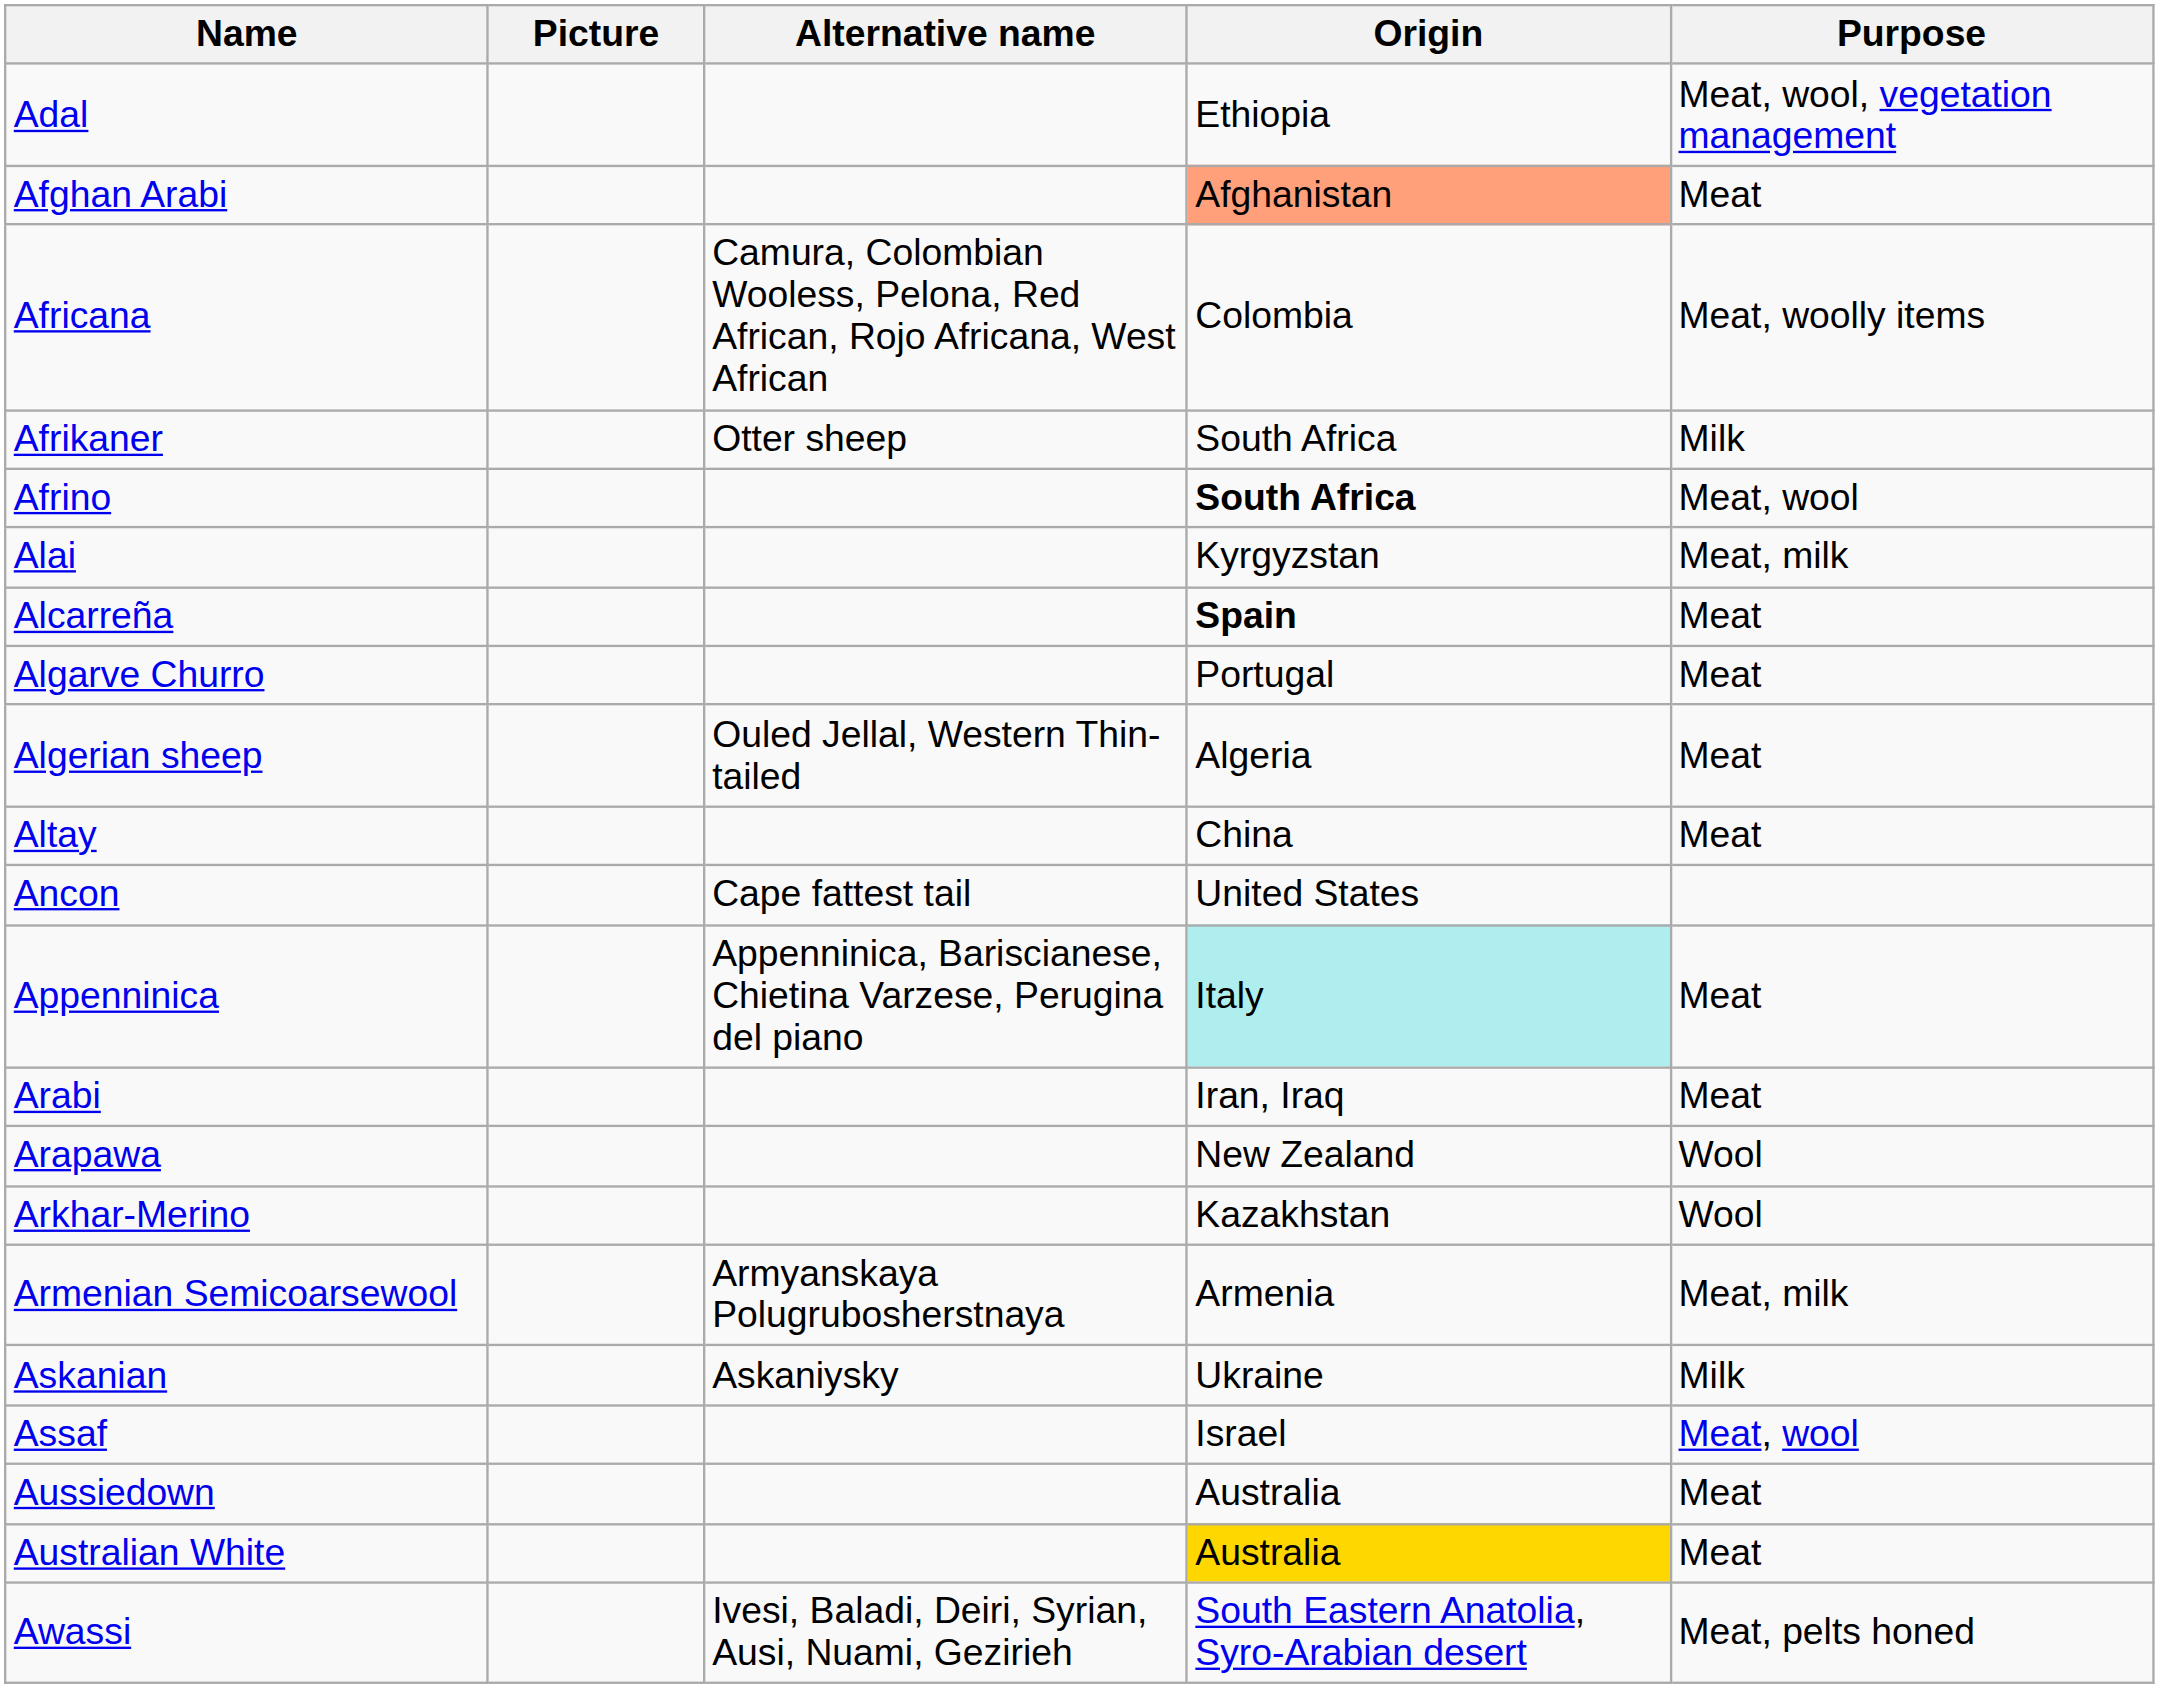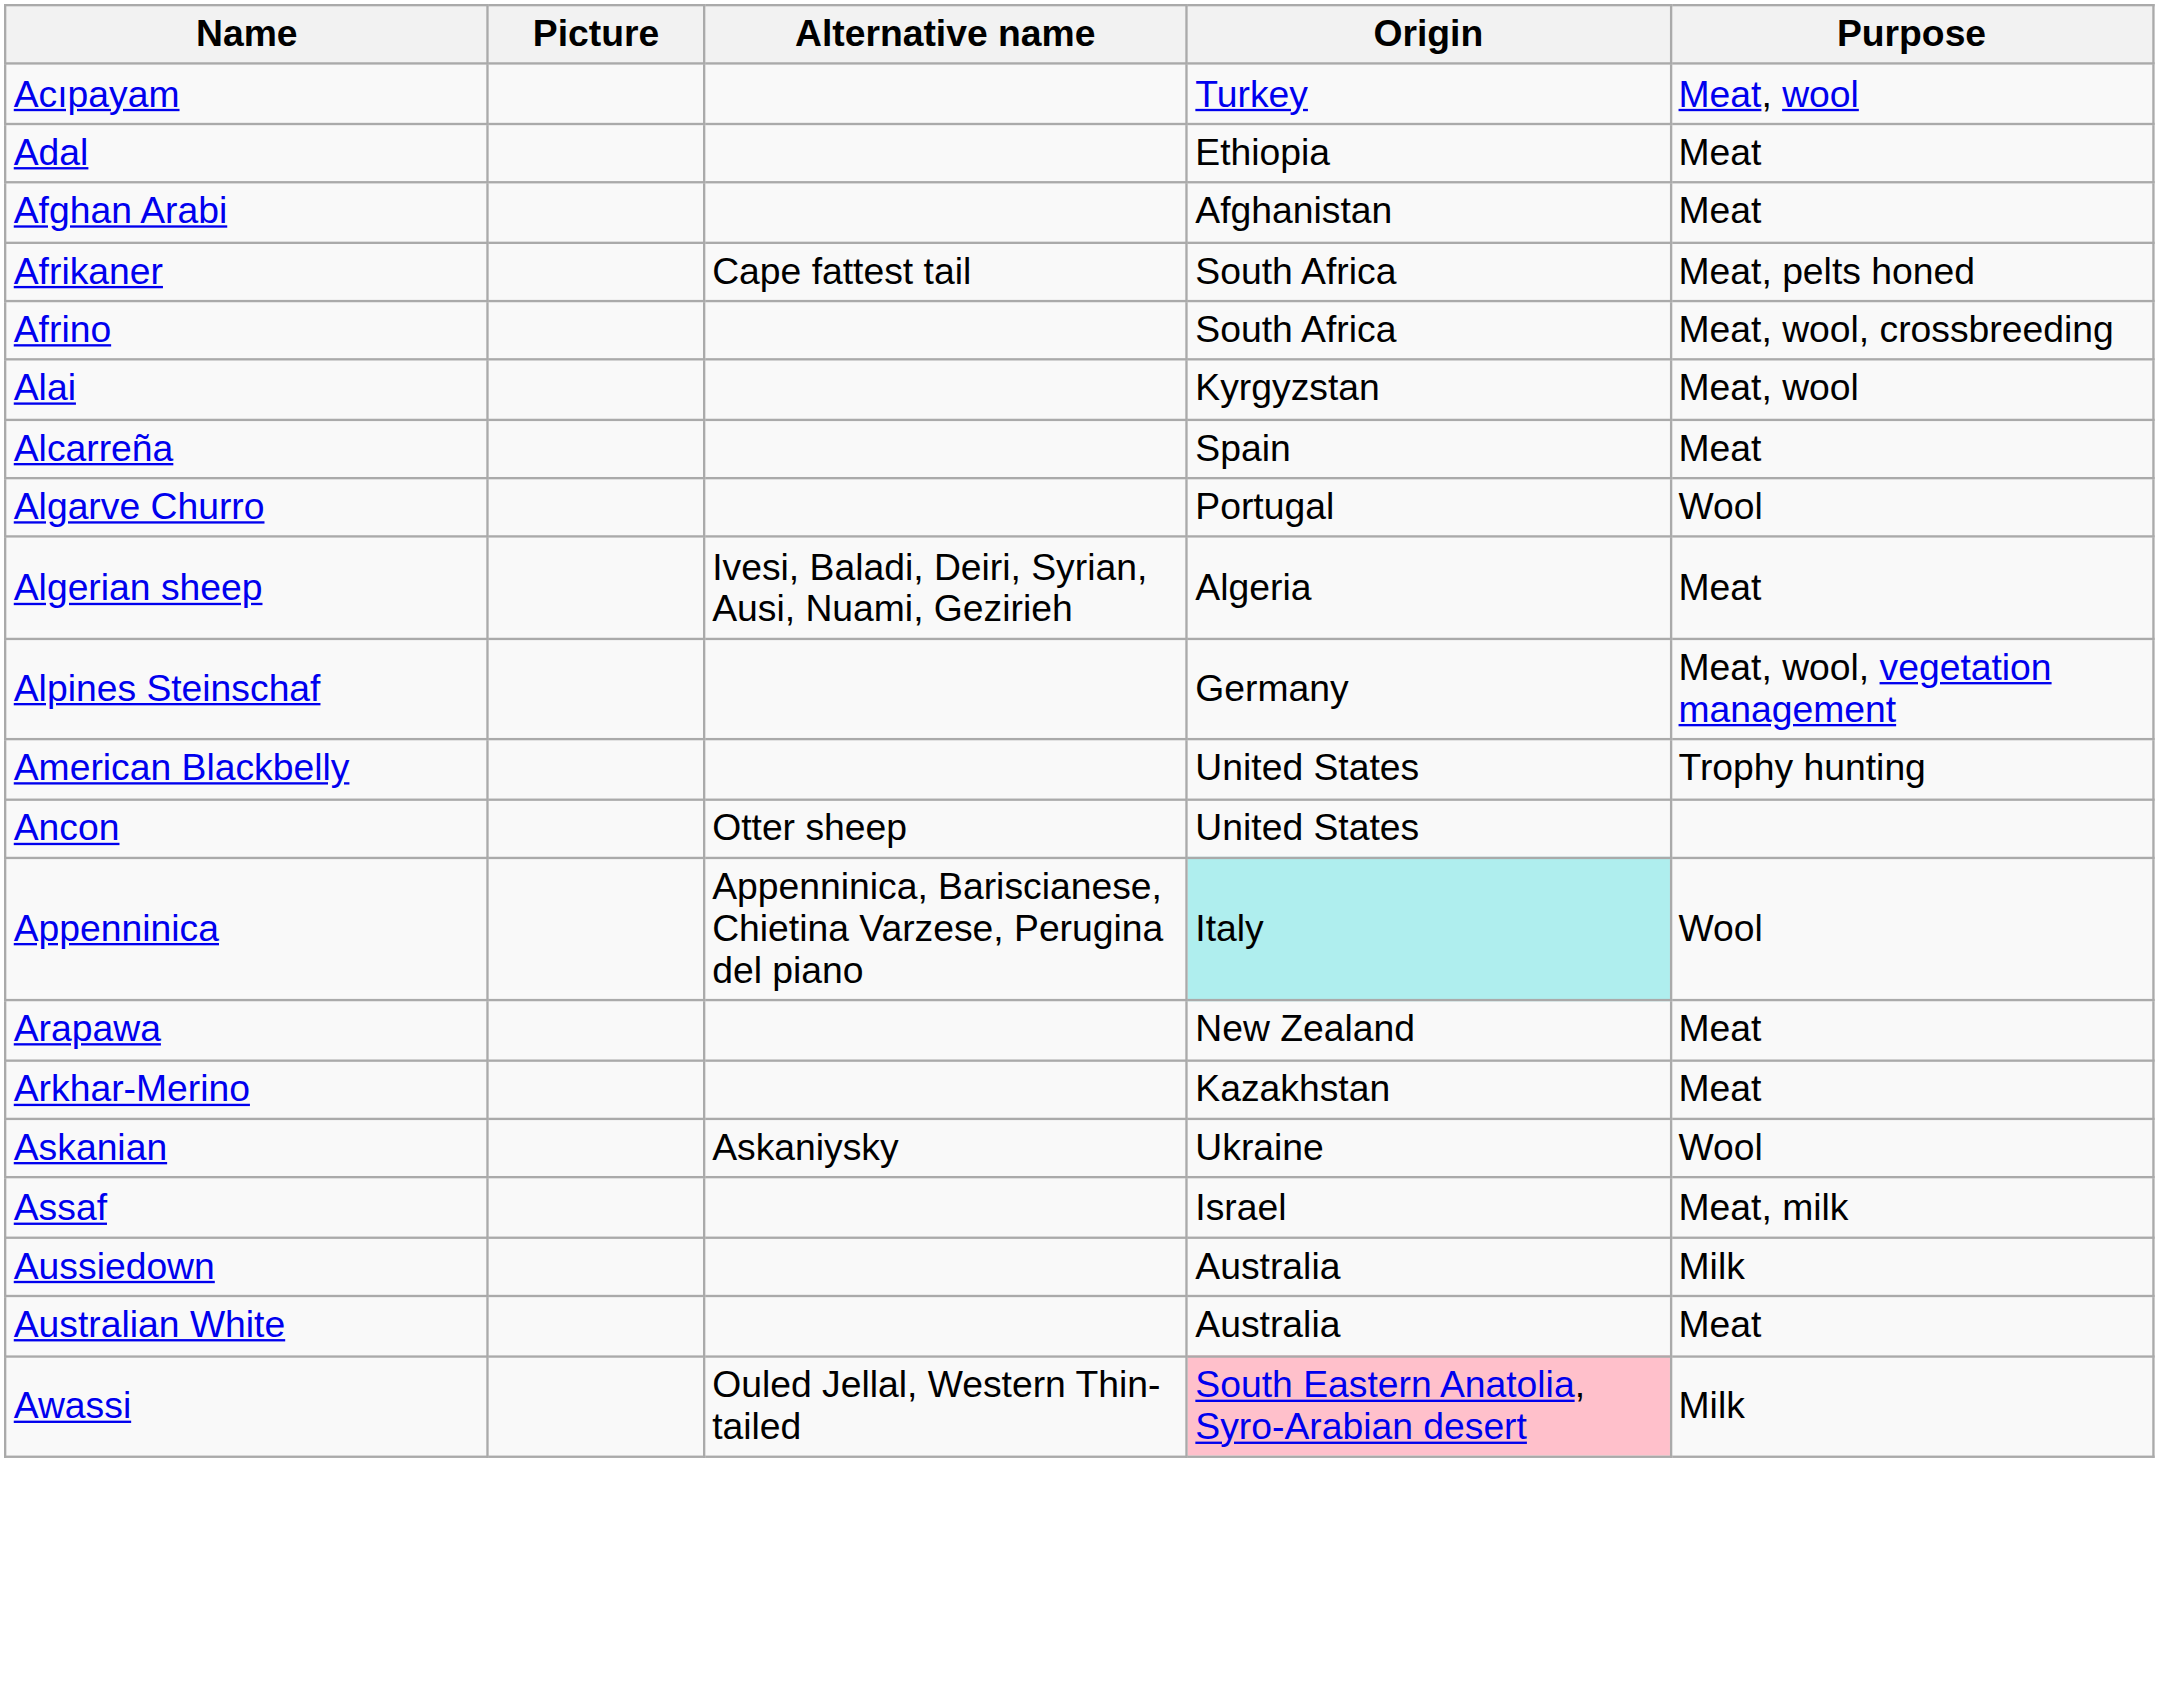+ row: Acıpayam | Turkey | Meat, wool
Adal | Purpose: Meat, wool, vegetation management -> Meat
Afghan Arabi | Origin: lightsalmon background -> no background
- row: Africana | Camura, Colombian Wooless, Pelona, Red African, Rojo Africana, West African | Colombia | Meat, woolly items
Afrikaner | Alternative name: Otter sheep -> Cape fattest tail
Afrikaner | Purpose: Milk -> Meat, pelts honed
Afrino | Origin: bold -> normal
Afrino | Purpose: Meat, wool -> Meat, wool, crossbreeding
Alai | Purpose: Meat, milk -> Meat, wool
Alcarreña | Origin: bold -> normal
Algarve Churro | Purpose: Meat -> Wool
Algerian sheep | Alternative name: Ouled Jellal, Western Thin-tailed -> Ivesi, Baladi, Deiri, Syrian, Ausi, Nuami, Gezirieh
+ row: Alpines Steinschaf | Germany | Meat, wool, vegetation management
- row: Altay | China | Meat
+ row: American Blackbelly | United States | Trophy hunting
Ancon | Alternative name: Cape fattest tail -> Otter sheep
Appenninica | Purpose: Meat -> Wool
- row: Arabi | Iran, Iraq | Meat
Arapawa | Purpose: Wool -> Meat
Arkhar-Merino | Purpose: Wool -> Meat
- row: Armenian Semicoarsewool | Armyanskaya Polugrubosherstnaya | Armenia | Meat, milk
Askanian | Purpose: Milk -> Wool
Assaf | Purpose: Meat, wool -> Meat, milk
Aussiedown | Purpose: Meat -> Milk
Australian White | Origin: gold background -> no background
Awassi | Alternative name: Ivesi, Baladi, Deiri, Syrian, Ausi, Nuami, Gezirieh -> Ouled Jellal, Western Thin-tailed
Awassi | Origin: no background -> pink background
Awassi | Purpose: Meat, pelts honed -> Milk
